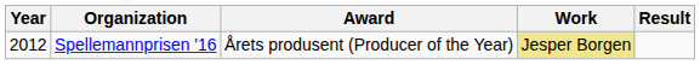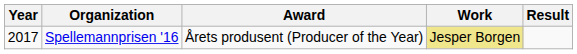Spellemannprisen '16 | Year: 2012 -> 2017
